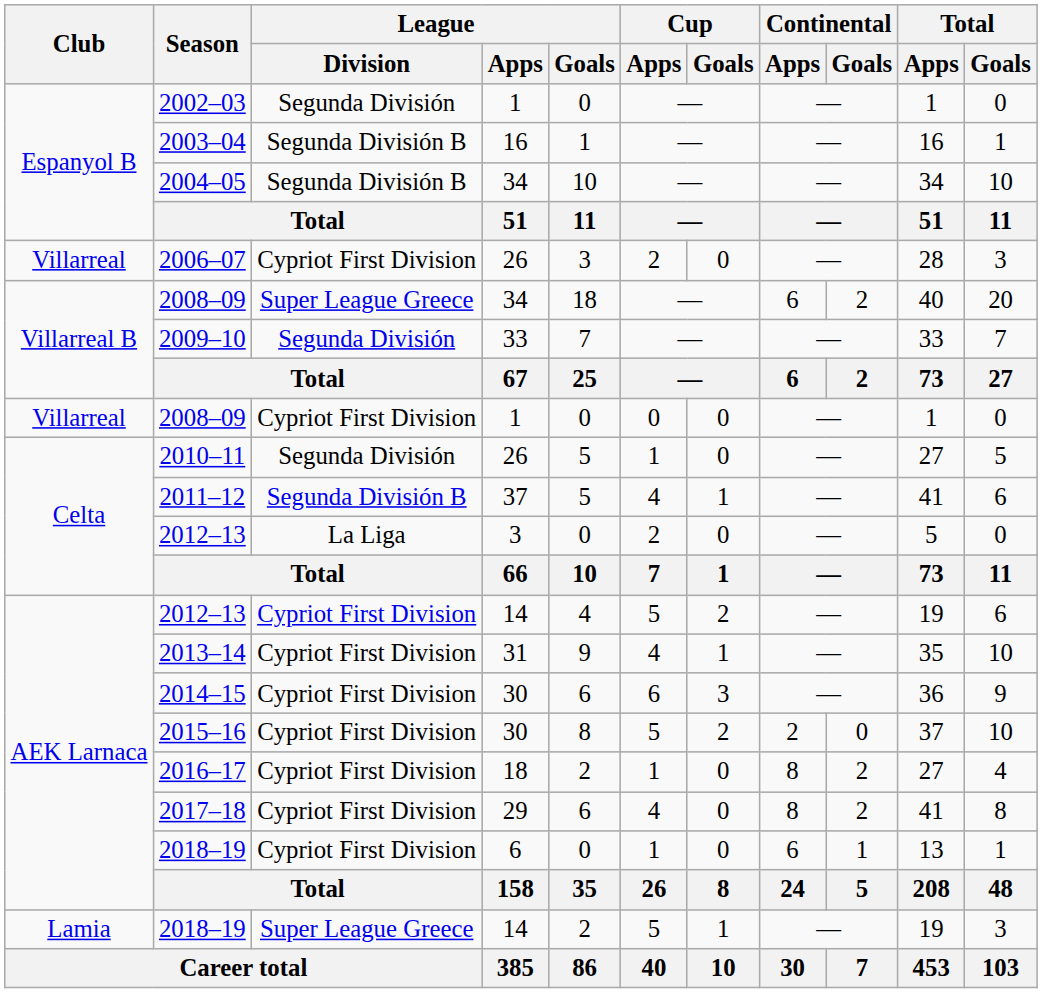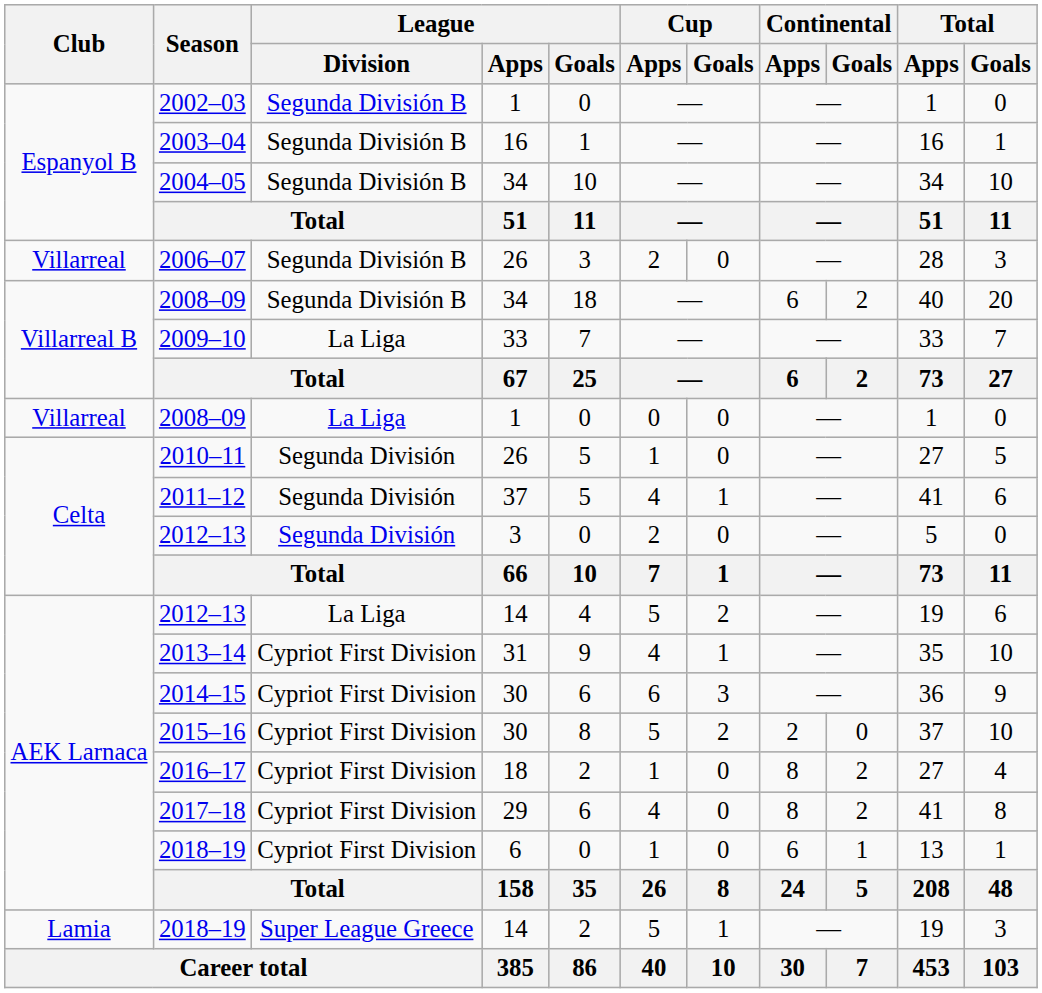2002–03 | League / Division: Segunda División -> Segunda División B
2006–07 | League / Division: Cypriot First Division -> Segunda División B
2008–09 / 34 | League / Division: Super League Greece -> Segunda División B
2009–10 | League / Division: Segunda División -> La Liga
2008–09 / 1 | League / Division: Cypriot First Division -> La Liga
2011–12 | League / Division: Segunda División B -> Segunda División
2012–13 / 3 | League / Division: La Liga -> Segunda División
2012–13 / 14 | League / Division: Cypriot First Division -> La Liga
